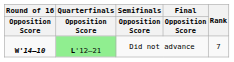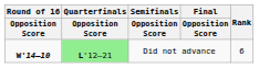Did not advance | Rank: 7 -> 6
